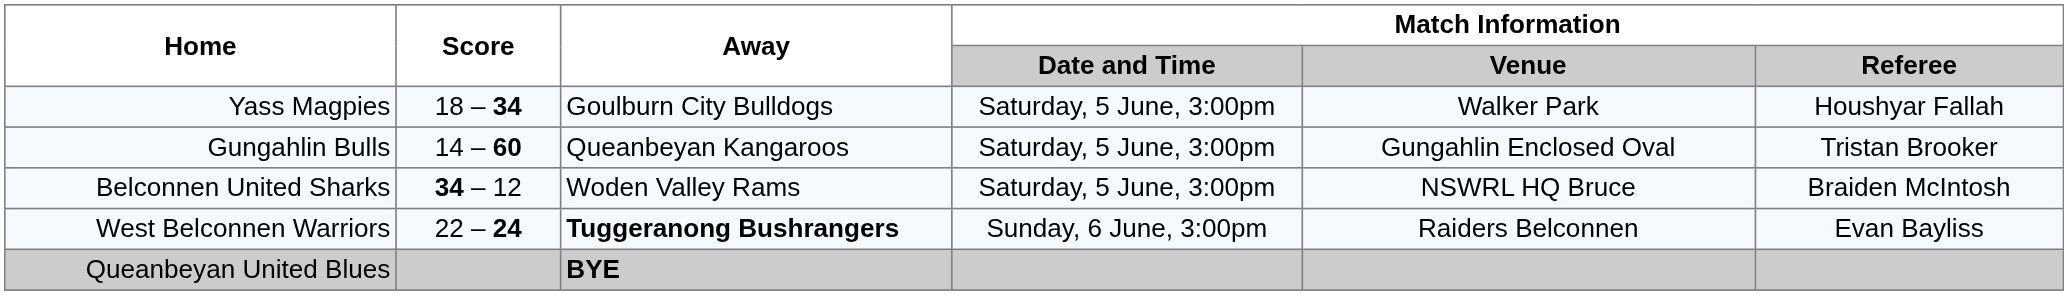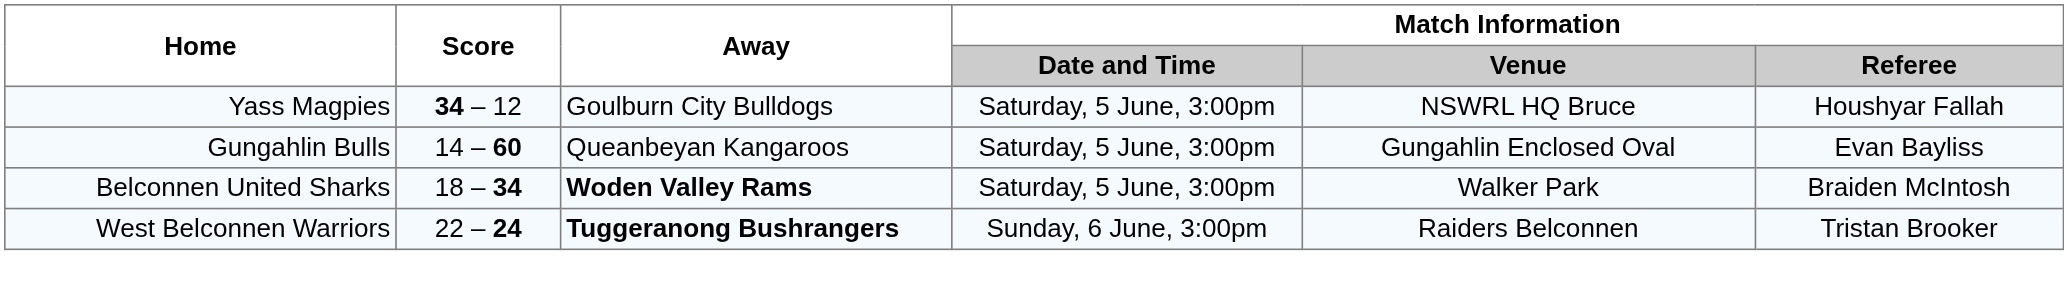Yass Magpies | Score: 18 – 34 -> 34 – 12
Yass Magpies | Match Information / Venue: Walker Park -> NSWRL HQ Bruce
Gungahlin Bulls | Match Information / Referee: Tristan Brooker -> Evan Bayliss
Belconnen United Sharks | Score: 34 – 12 -> 18 – 34
Belconnen United Sharks | Away: normal -> bold
Belconnen United Sharks | Match Information / Venue: NSWRL HQ Bruce -> Walker Park
West Belconnen Warriors | Match Information / Referee: Evan Bayliss -> Tristan Brooker
- row: Queanbeyan United Blues | BYE
